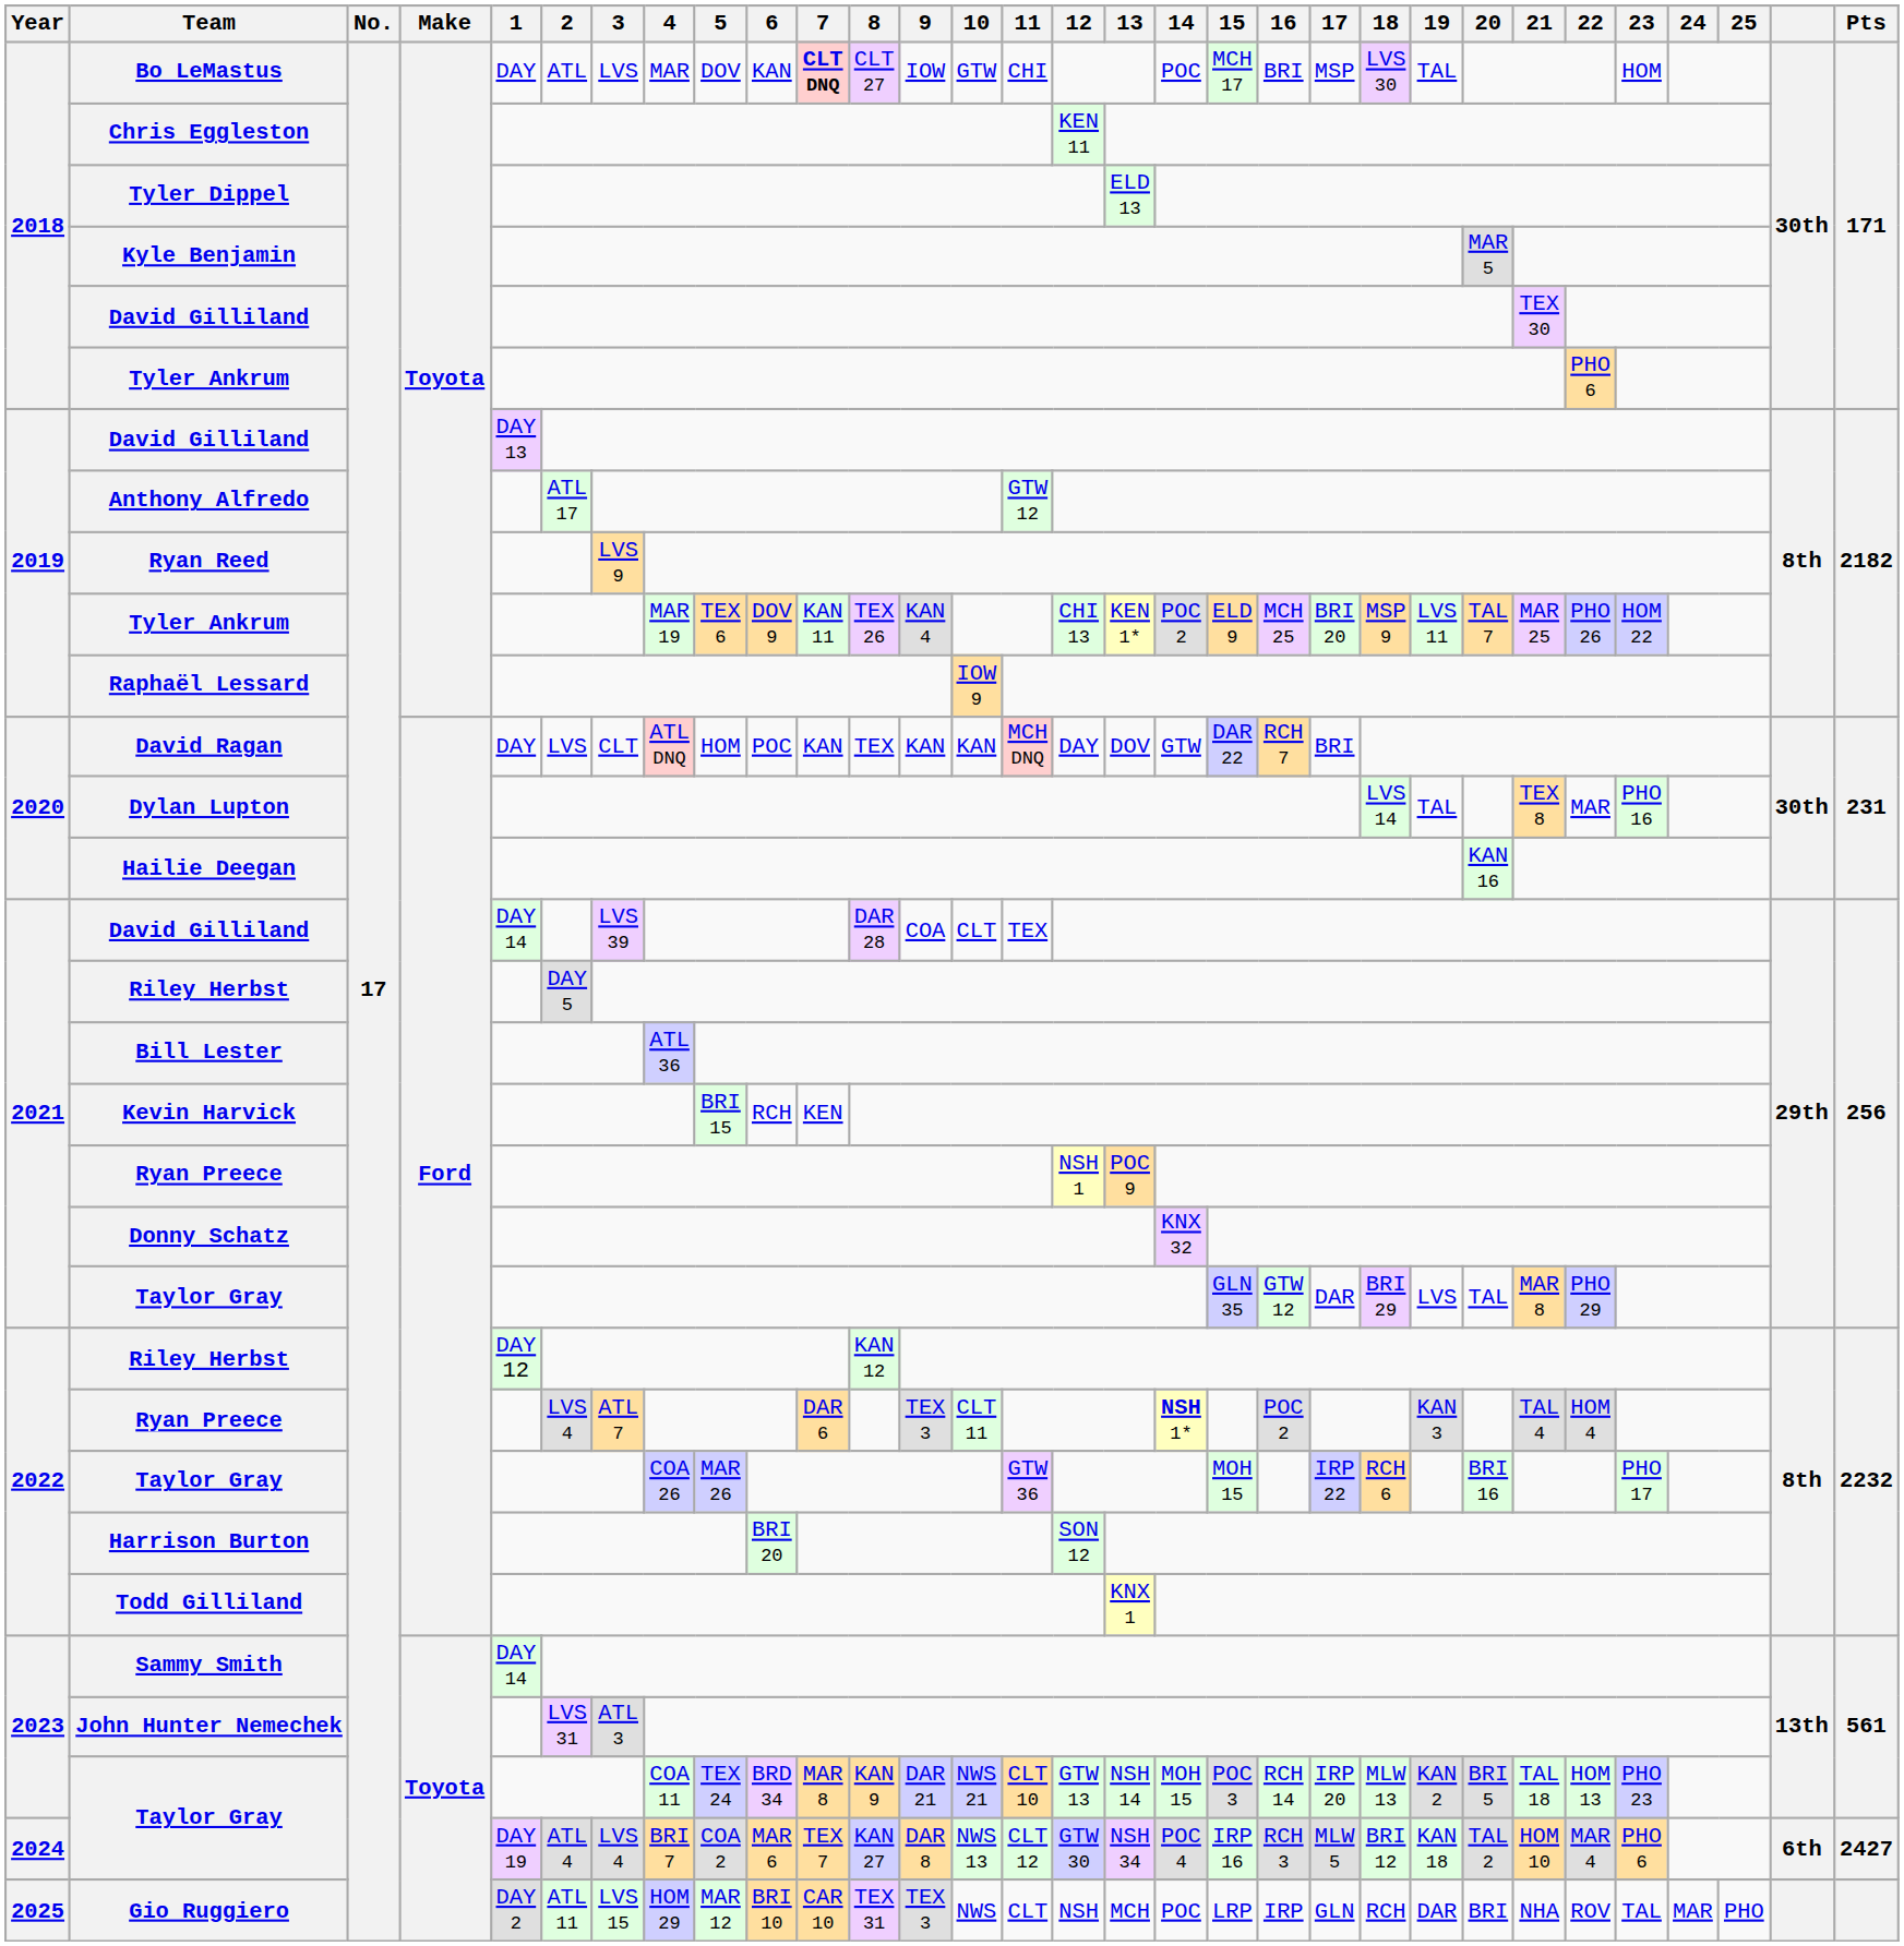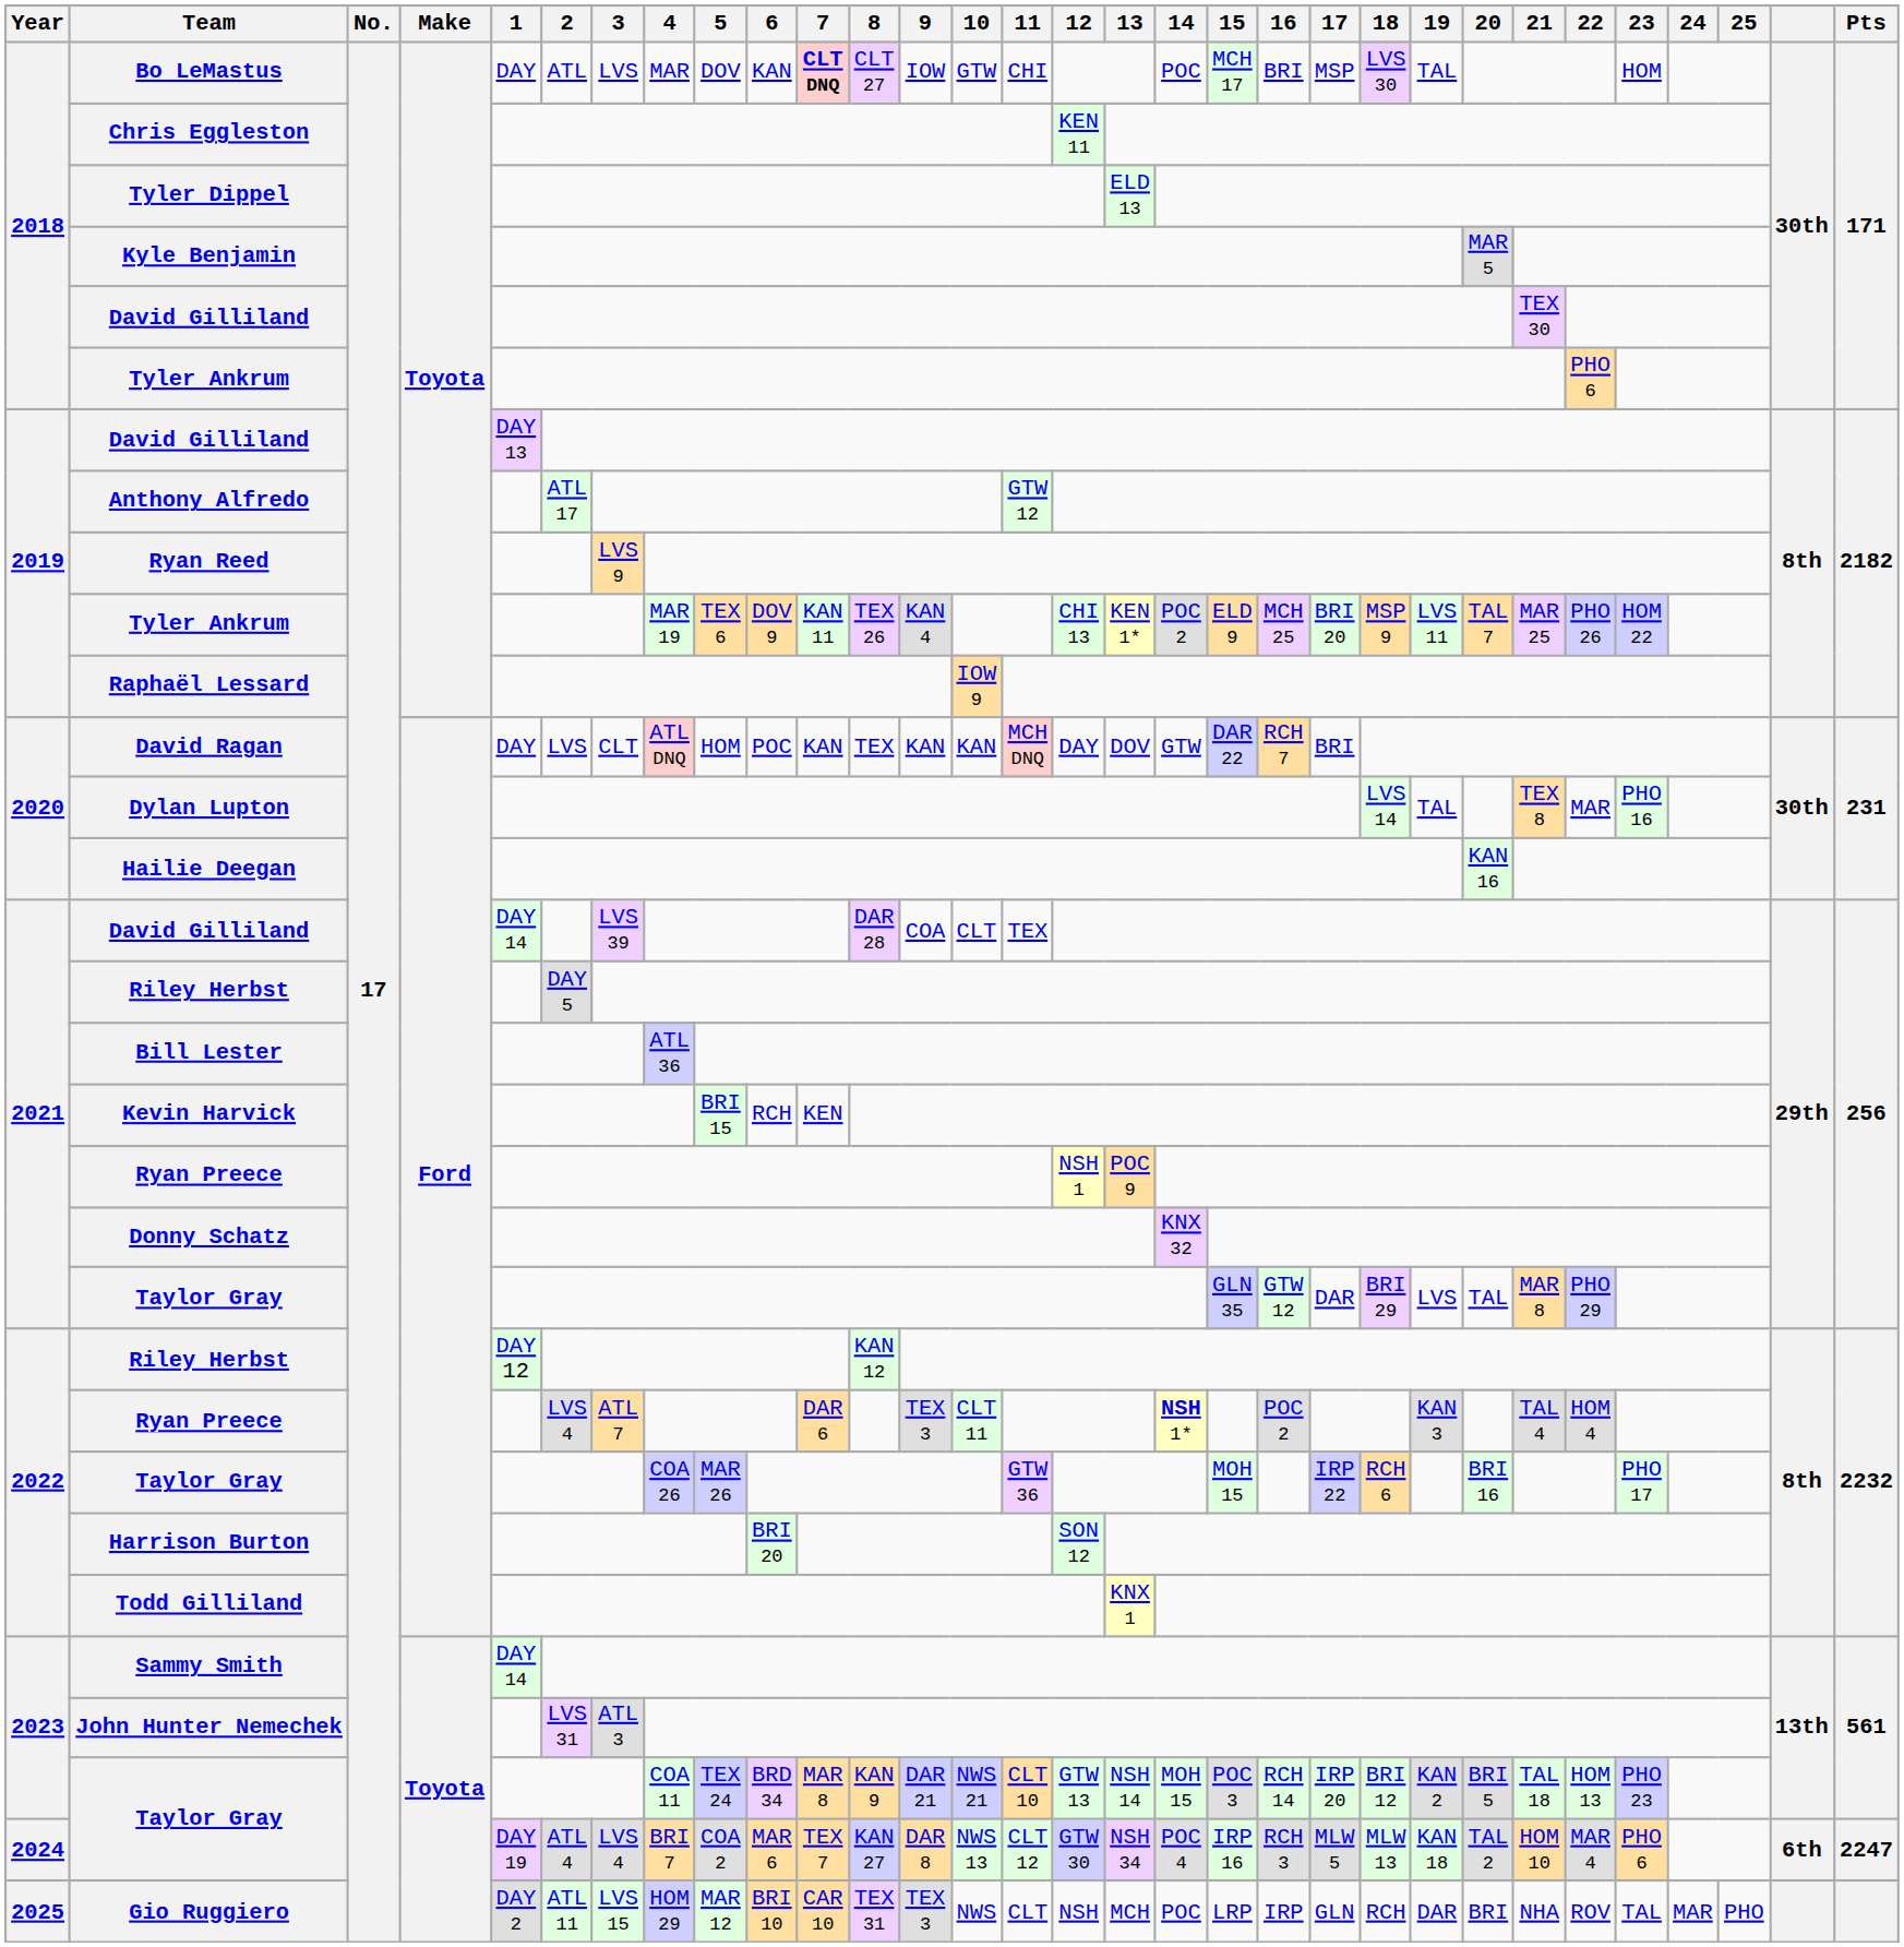2023 / Taylor Gray | 18: MLW 13 -> BRI 12
2024 / Taylor Gray | 18: BRI 12 -> MLW 13
2024 / Taylor Gray | Pts: 2427 -> 2247
